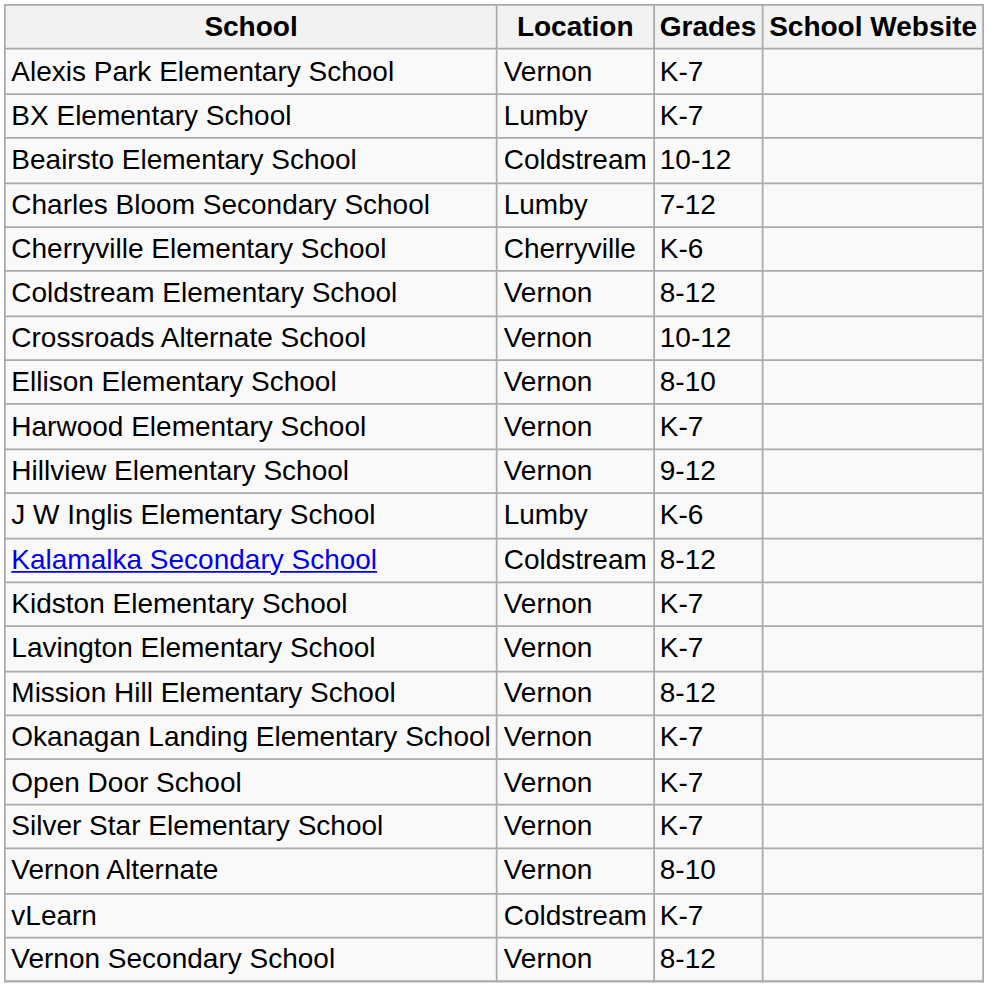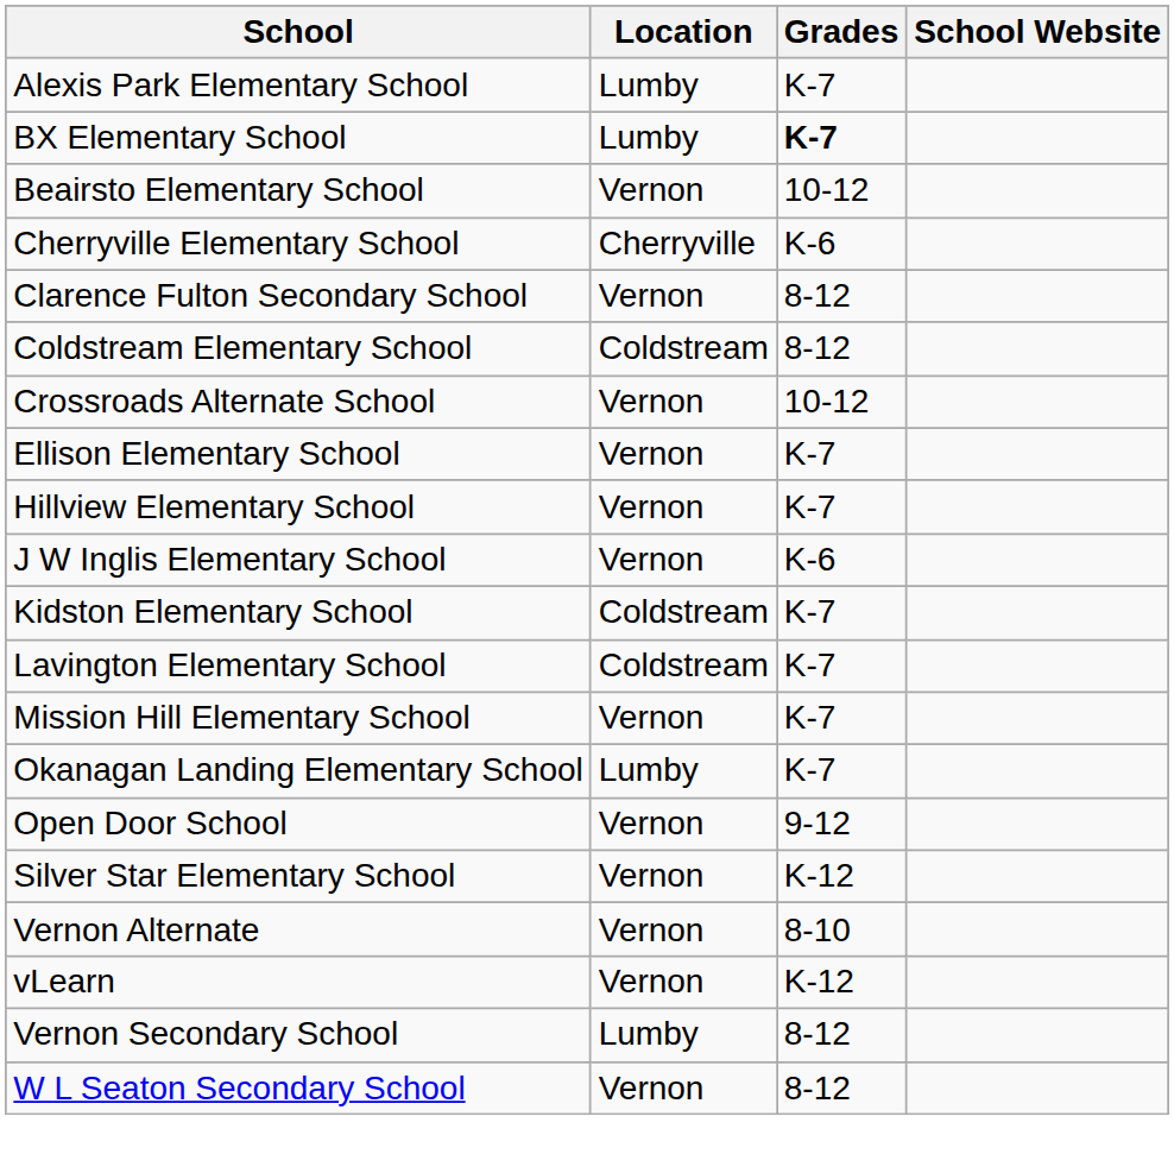Alexis Park Elementary School | Location: Vernon -> Lumby
BX Elementary School | Grades: normal -> bold
Beairsto Elementary School | Location: Coldstream -> Vernon
- row: Charles Bloom Secondary School | Lumby | 7-12
+ row: Clarence Fulton Secondary School | Vernon | 8-12
Coldstream Elementary School | Location: Vernon -> Coldstream
Ellison Elementary School | Grades: 8-10 -> K-7
- row: Harwood Elementary School | Vernon | K-7
Hillview Elementary School | Grades: 9-12 -> K-7
J W Inglis Elementary School | Location: Lumby -> Vernon
- row: Kalamalka Secondary School | Coldstream | 8-12
Kidston Elementary School | Location: Vernon -> Coldstream
Lavington Elementary School | Location: Vernon -> Coldstream
Mission Hill Elementary School | Grades: 8-12 -> K-7
Okanagan Landing Elementary School | Location: Vernon -> Lumby
Open Door School | Grades: K-7 -> 9-12
Silver Star Elementary School | Grades: K-7 -> K-12
vLearn | Location: Coldstream -> Vernon
vLearn | Grades: K-7 -> K-12
Vernon Secondary School | Location: Vernon -> Lumby
+ row: W L Seaton Secondary School | Vernon | 8-12
